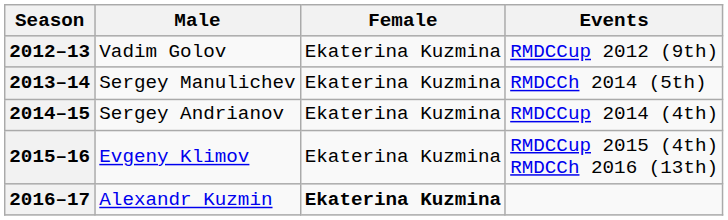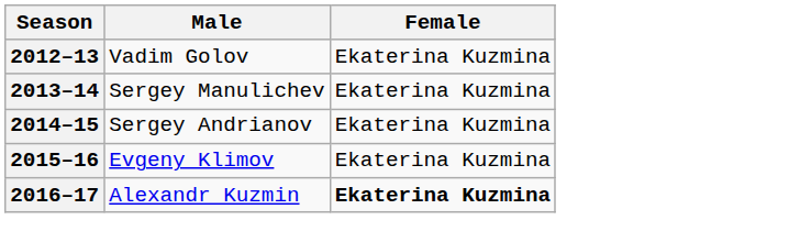- column: Events | RMDCCup 2012 (9th) | RMDCCh 2014 (5th) | RMDCCup 2014 (4th) | RMDCCup 2015 (4th) RMDCCh 2016 (13th)
